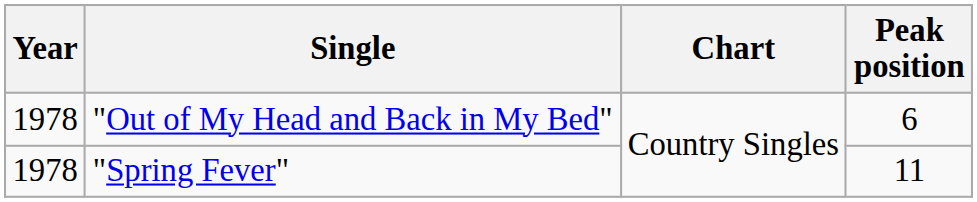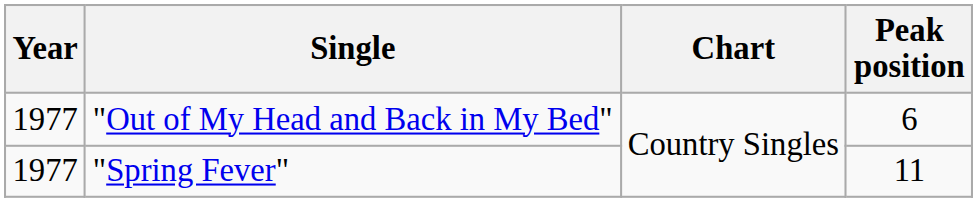"Out of My Head and Back in My Bed" | Year: 1978 -> 1977
"Spring Fever" | Year: 1978 -> 1977
